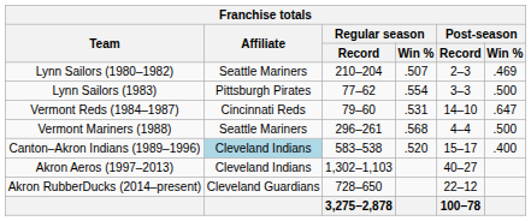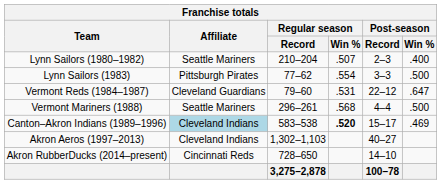Lynn Sailors (1980–1982) | Post-season / Win %: .469 -> .400
Vermont Reds (1984–1987) | Affiliate: Cincinnati Reds -> Cleveland Guardians
Vermont Reds (1984–1987) | Post-season / Record: 14–10 -> 22–12
Canton–Akron Indians (1989–1996) | Regular season / Win %: normal -> bold
Canton–Akron Indians (1989–1996) | Post-season / Win %: .400 -> .469
Akron RubberDucks (2014–present) | Affiliate: Cleveland Guardians -> Cincinnati Reds
Akron RubberDucks (2014–present) | Post-season / Record: 22–12 -> 14–10
